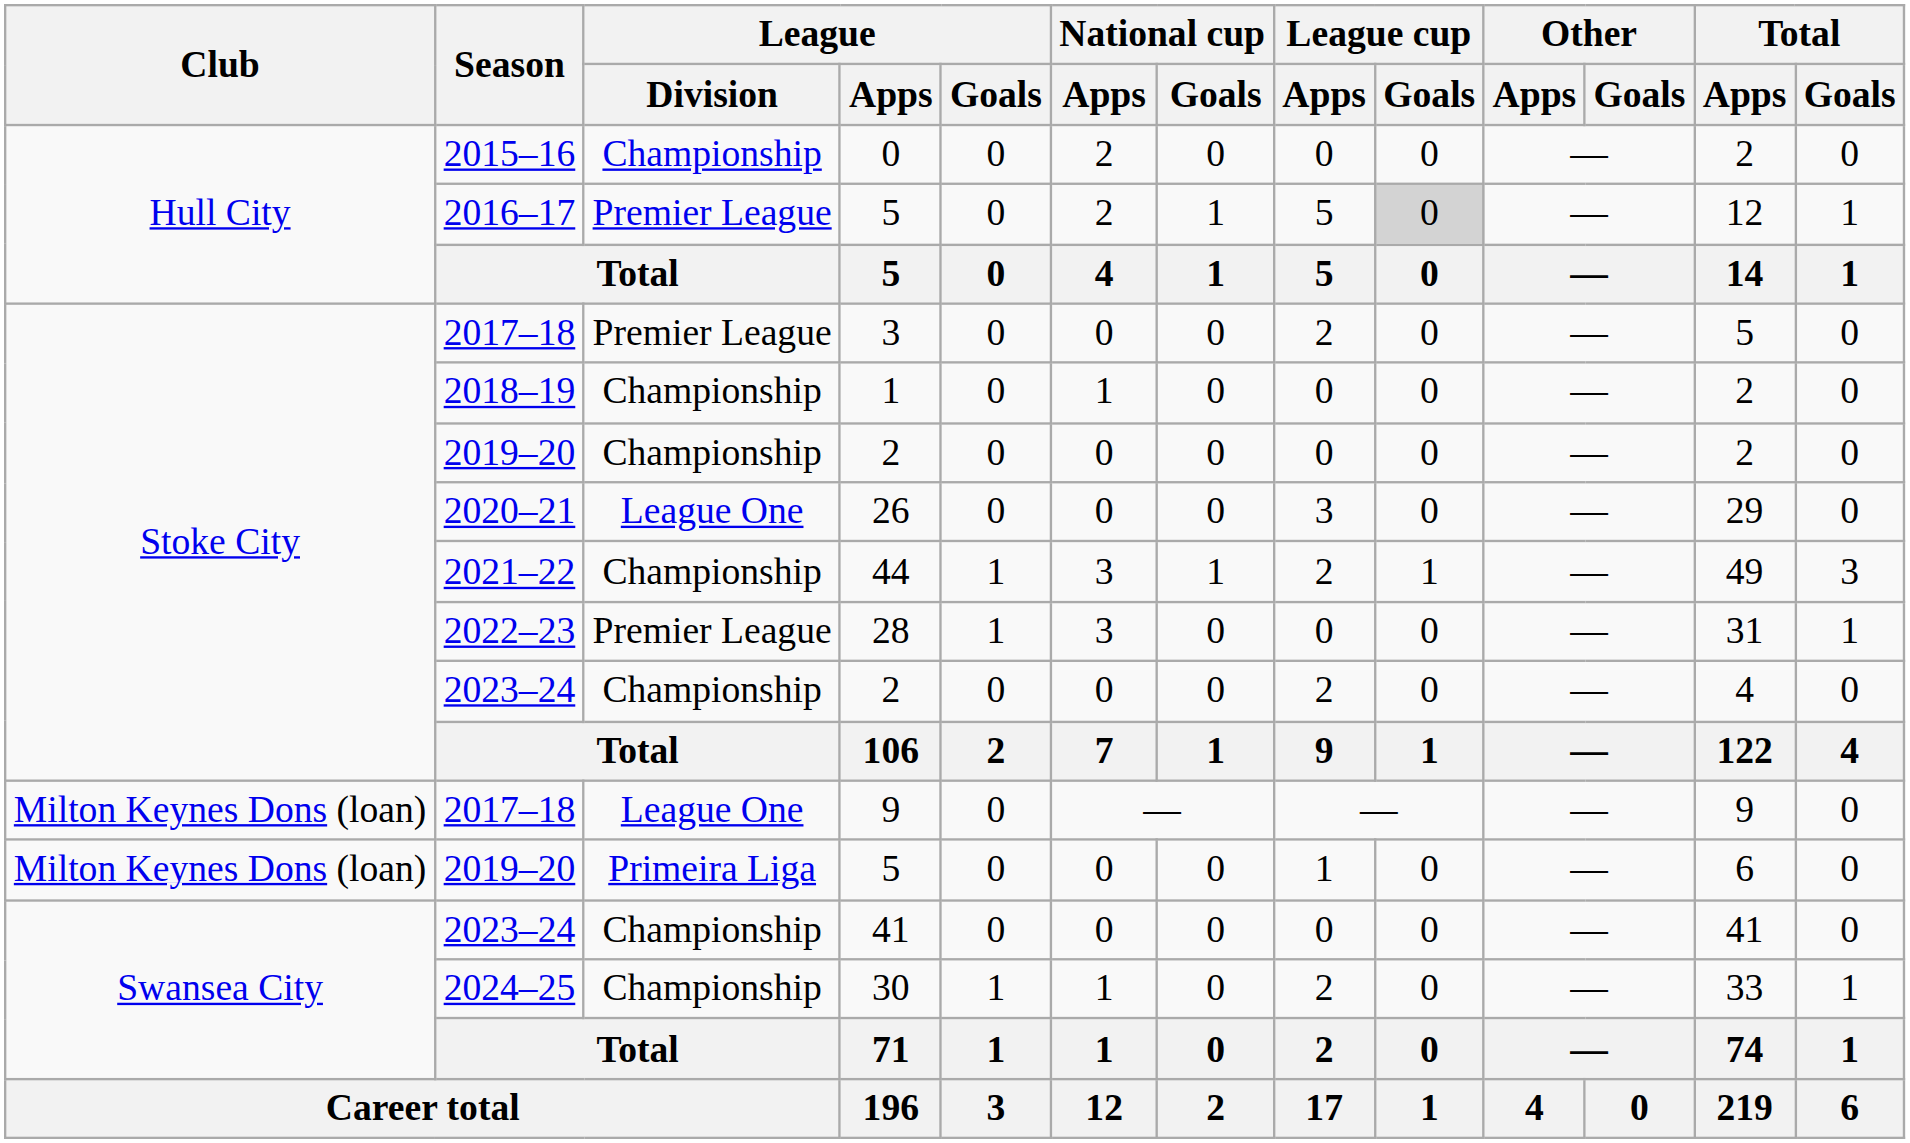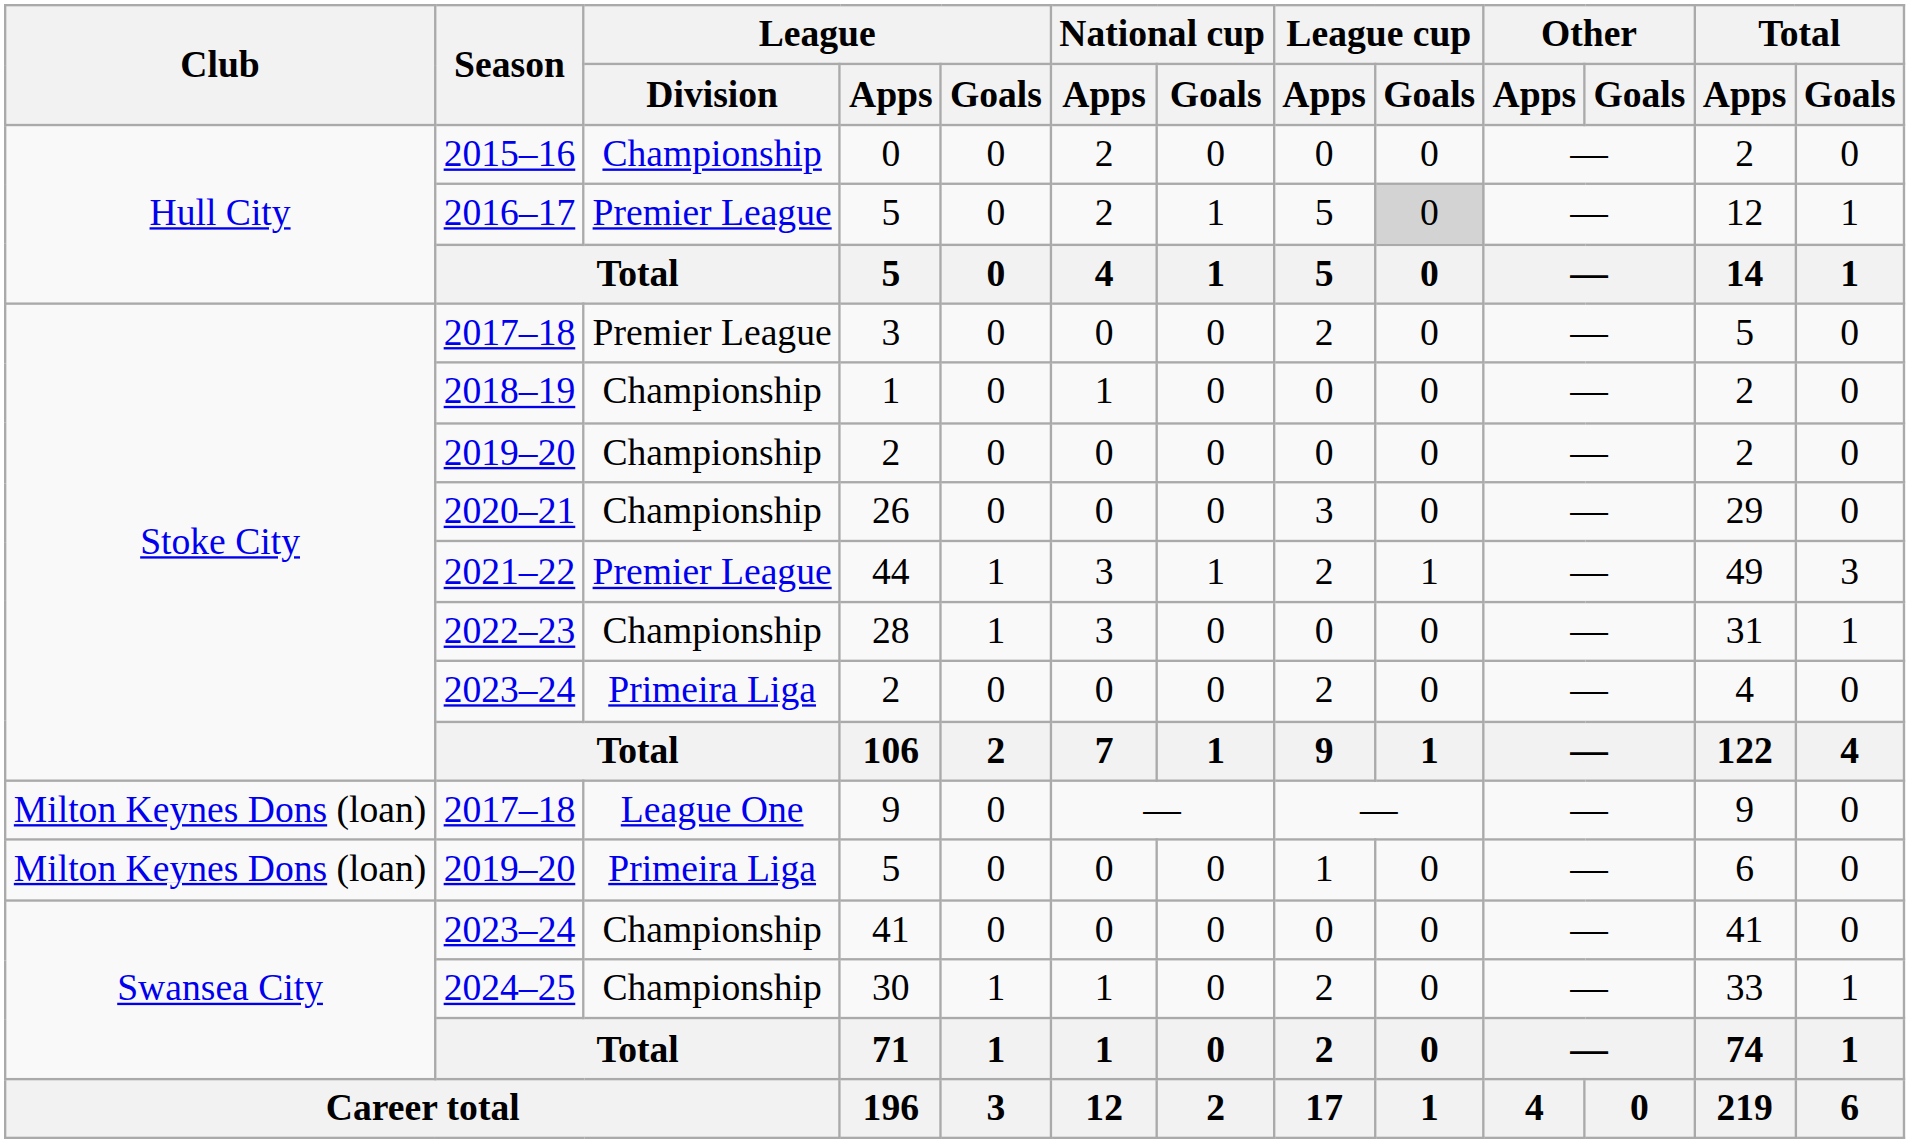26 | League / Division: League One -> Championship
44 | League / Division: Championship -> Premier League
28 | League / Division: Premier League -> Championship
2023–24 / 2 | League / Division: Championship -> Primeira Liga
